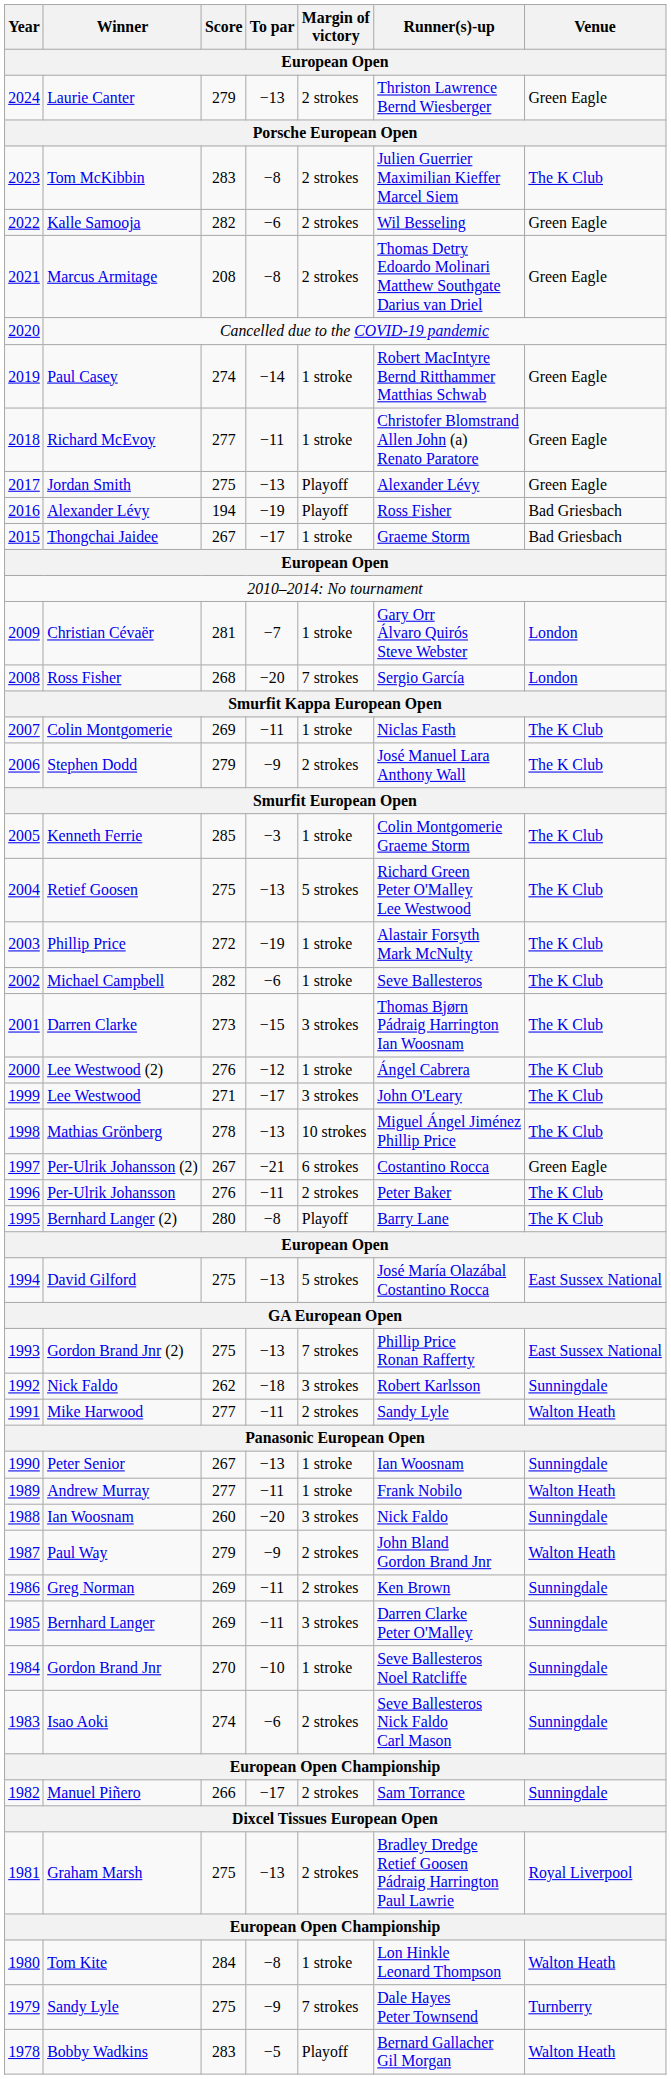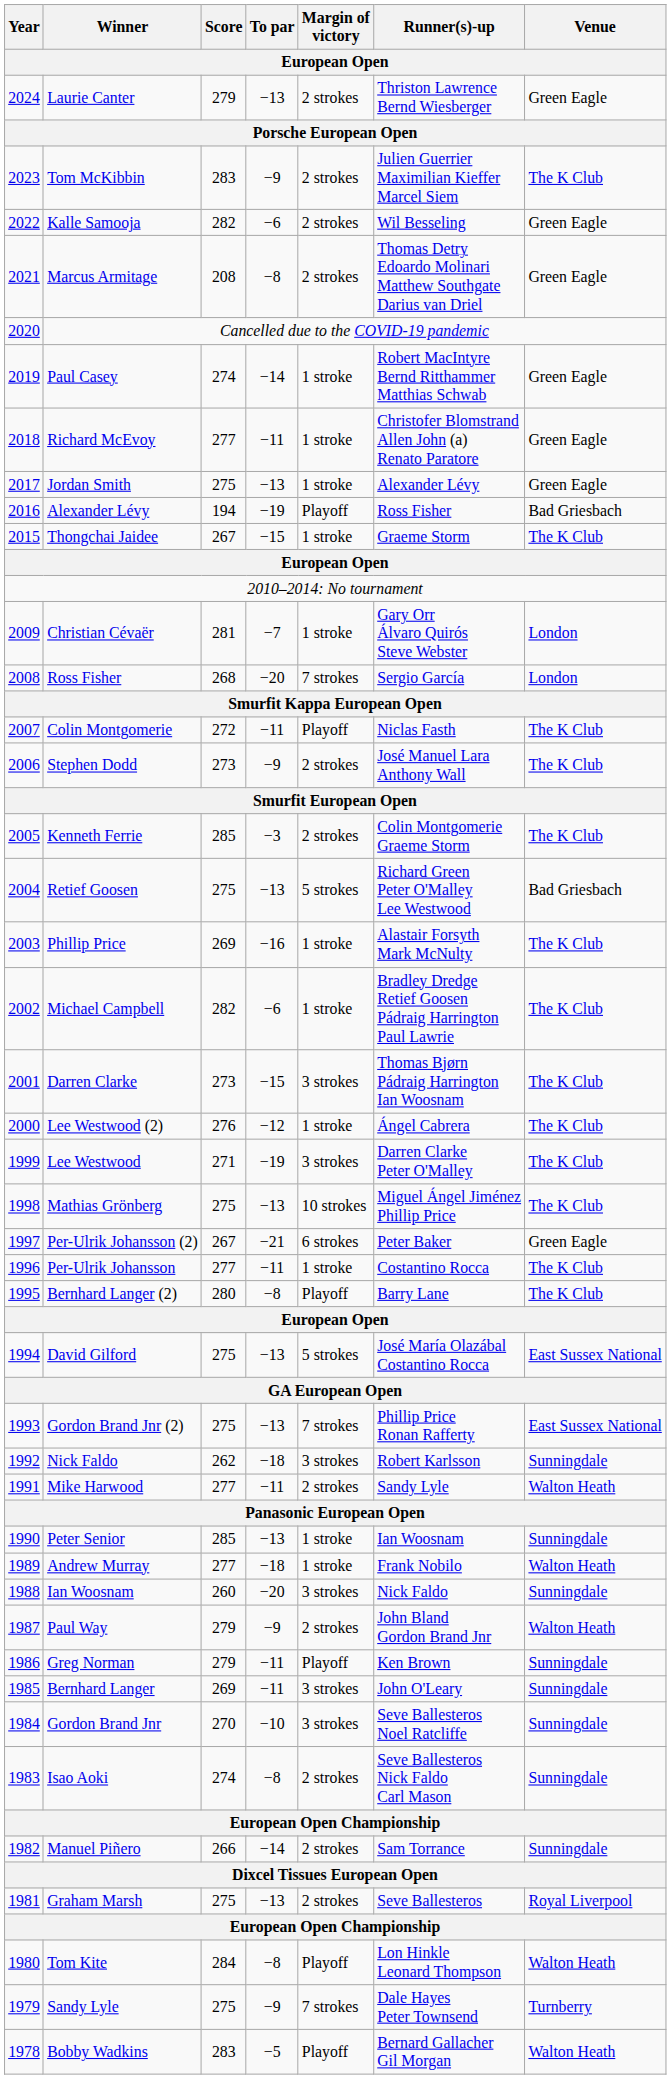Tom McKibbin | To par: −8 -> −9
Jordan Smith | Margin of victory: Playoff -> 1 stroke
Thongchai Jaidee | To par: −17 -> −15
Thongchai Jaidee | Venue: Bad Griesbach -> The K Club
Colin Montgomerie | Score: 269 -> 272
Colin Montgomerie | Margin of victory: 1 stroke -> Playoff
Stephen Dodd | Score: 279 -> 273
Kenneth Ferrie | Margin of victory: 1 stroke -> 2 strokes
Retief Goosen | Venue: The K Club -> Bad Griesbach
Phillip Price | Score: 272 -> 269
Phillip Price | To par: −19 -> −16
Michael Campbell | Runner(s)-up: Seve Ballesteros -> Bradley Dredge Retief Goosen Pádraig Harrington Paul Lawrie
Lee Westwood | To par: −17 -> −19
Lee Westwood | Runner(s)-up: John O'Leary -> Darren Clarke Peter O'Malley
Mathias Grönberg | Score: 278 -> 275
Per-Ulrik Johansson (2) | Runner(s)-up: Costantino Rocca -> Peter Baker
Per-Ulrik Johansson | Score: 276 -> 277
Per-Ulrik Johansson | Margin of victory: 2 strokes -> 1 stroke
Per-Ulrik Johansson | Runner(s)-up: Peter Baker -> Costantino Rocca
Peter Senior | Score: 267 -> 285
Andrew Murray | To par: −11 -> −18
Greg Norman | Score: 269 -> 279
Greg Norman | Margin of victory: 2 strokes -> Playoff
Bernhard Langer | Runner(s)-up: Darren Clarke Peter O'Malley -> John O'Leary
Gordon Brand Jnr | Margin of victory: 1 stroke -> 3 strokes
Isao Aoki | To par: −6 -> −8
Manuel Piñero | To par: −17 -> −14
Graham Marsh | Runner(s)-up: Bradley Dredge Retief Goosen Pádraig Harrington Paul Lawrie -> Seve Ballesteros
Tom Kite | Margin of victory: 1 stroke -> Playoff
